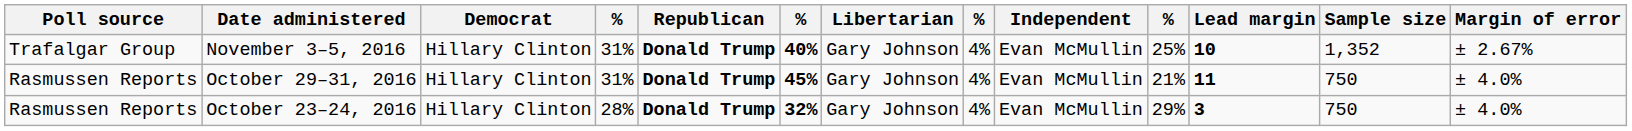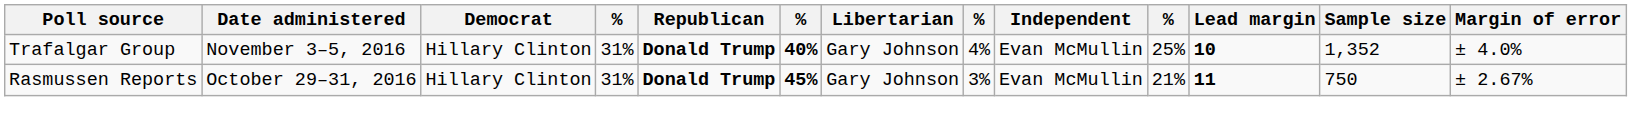November 3–5, 2016 | Margin of error: ± 2.67% -> ± 4.0%
October 29–31, 2016 | column 8: 4% -> 3%
October 29–31, 2016 | Margin of error: ± 4.0% -> ± 2.67%
- row: Rasmussen Reports | October 23–24, 2016 | Hillary Clinton | 28% | Donald Trump | 32% | Gary Johnson | 4% | Evan McMullin | 29% | 3 | 750 | ± 4.0%
